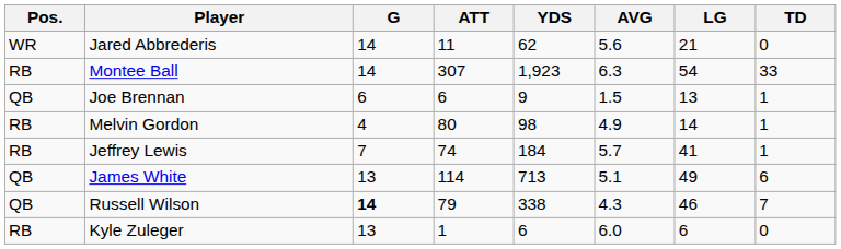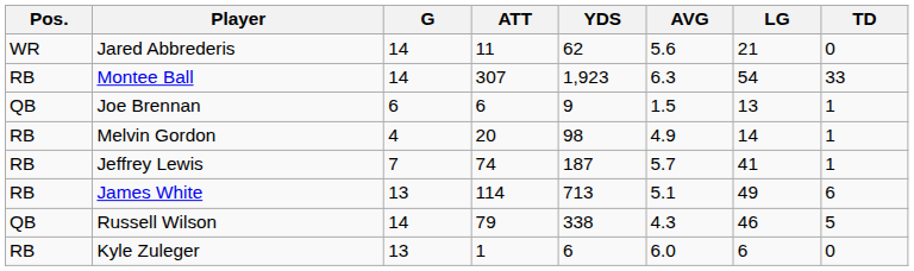Melvin Gordon | ATT: 80 -> 20
Jeffrey Lewis | YDS: 184 -> 187
James White | Pos.: QB -> RB
Russell Wilson | G: bold -> normal
Russell Wilson | TD: 7 -> 5
